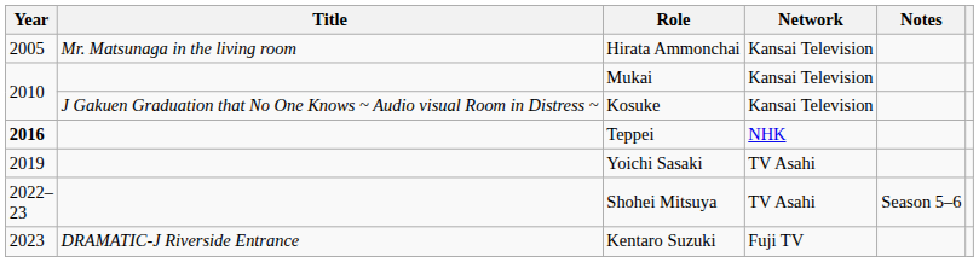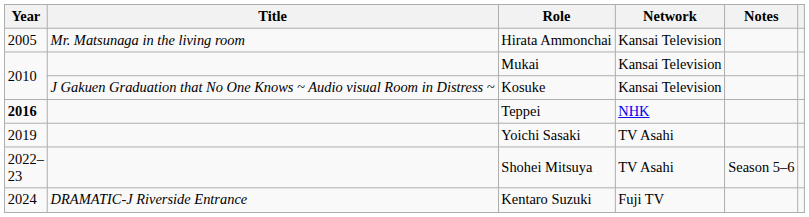Kentaro Suzuki | Year: 2023 -> 2024
